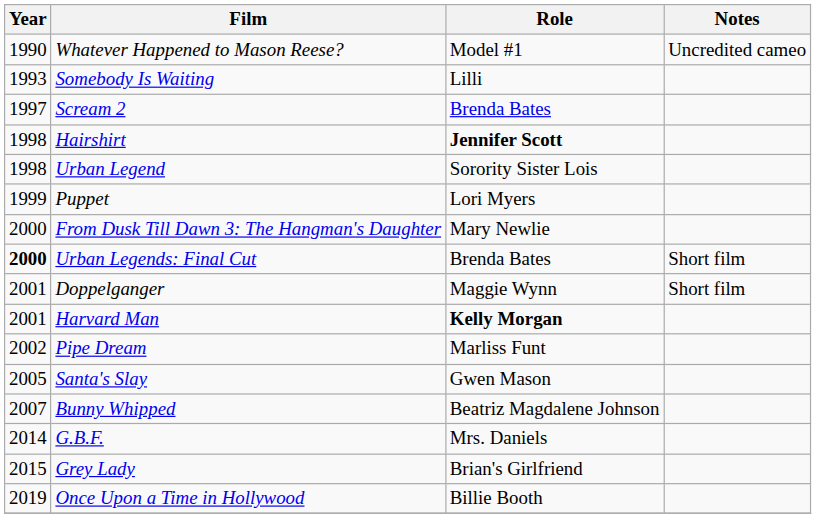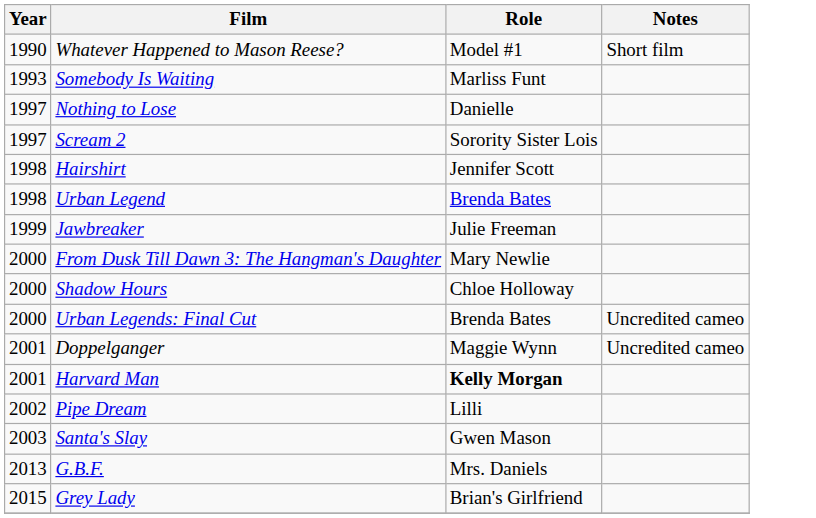Whatever Happened to Mason Reese? | Notes: Uncredited cameo -> Short film
Somebody Is Waiting | Role: Lilli -> Marliss Funt
+ row: 1997 | Nothing to Lose | Danielle
Scream 2 | Role: Brenda Bates -> Sorority Sister Lois
Hairshirt | Role: bold -> normal
Urban Legend | Role: Sorority Sister Lois -> Brenda Bates
- row: 1999 | Puppet | Lori Myers
+ row: 1999 | Jawbreaker | Julie Freeman
+ row: 2000 | Shadow Hours | Chloe Holloway
Urban Legends: Final Cut | Year: bold -> normal
Urban Legends: Final Cut | Notes: Short film -> Uncredited cameo
Doppelganger | Notes: Short film -> Uncredited cameo
Pipe Dream | Role: Marliss Funt -> Lilli
Santa's Slay | Year: 2005 -> 2003
- row: 2007 | Bunny Whipped | Beatriz Magdalene Johnson
G.B.F. | Year: 2014 -> 2013
- row: 2019 | Once Upon a Time in Hollywood | Billie Booth
